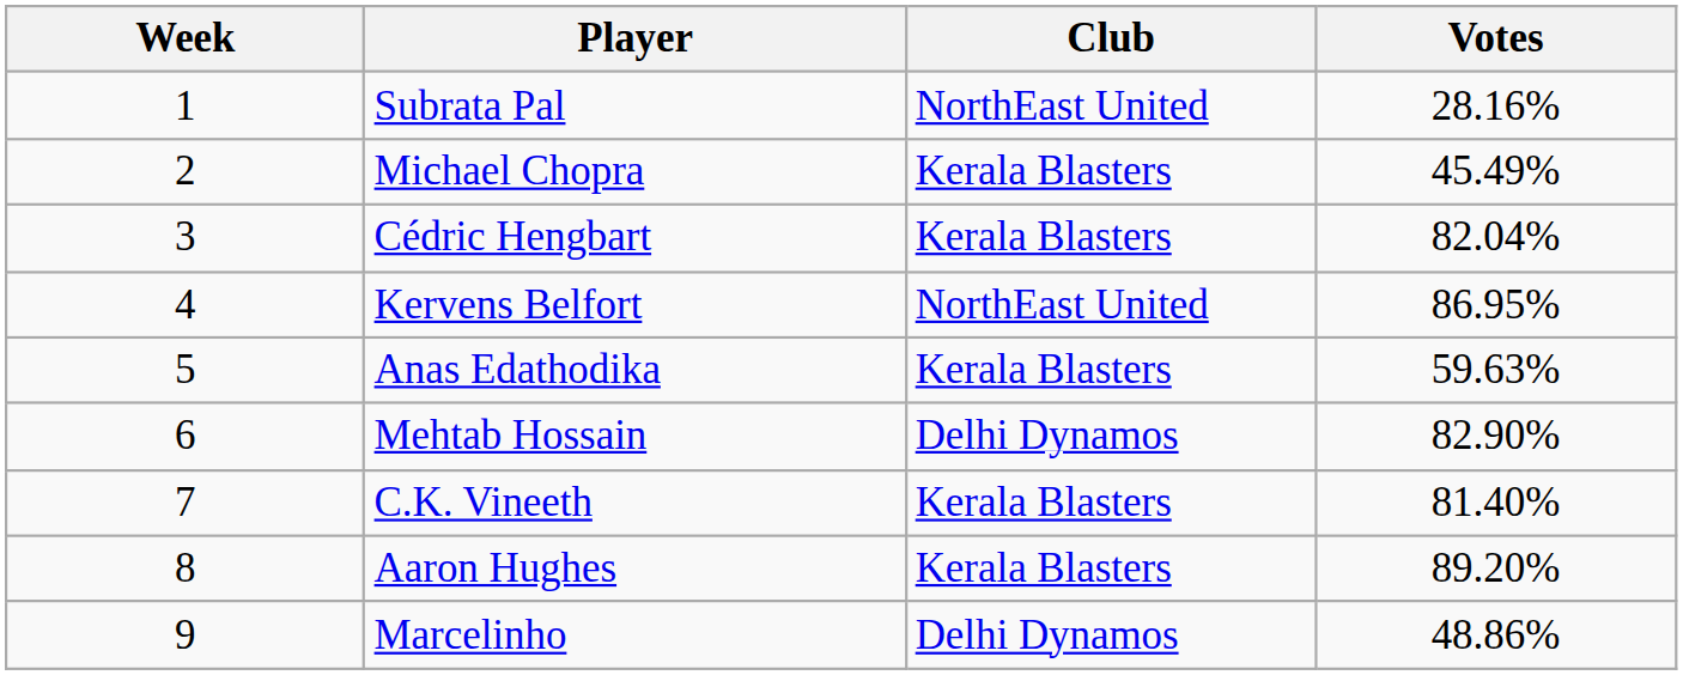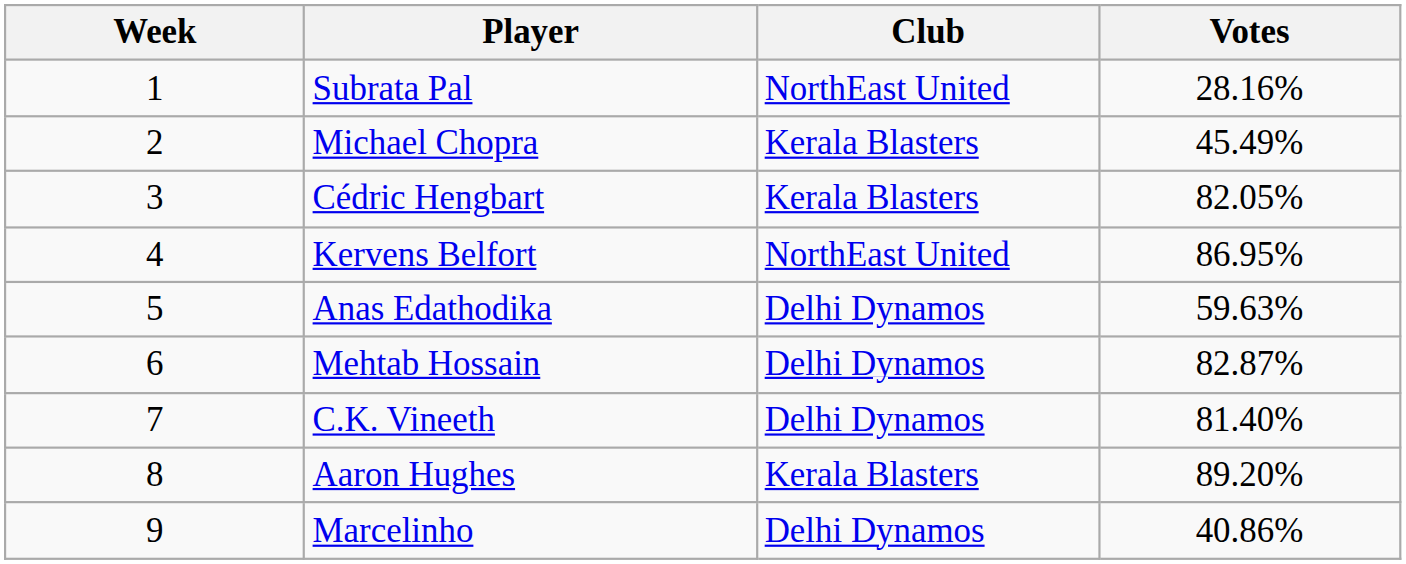Cédric Hengbart | Votes: 82.04% -> 82.05%
Anas Edathodika | Club: Kerala Blasters -> Delhi Dynamos
Mehtab Hossain | Votes: 82.90% -> 82.87%
C.K. Vineeth | Club: Kerala Blasters -> Delhi Dynamos
Marcelinho | Votes: 48.86% -> 40.86%
